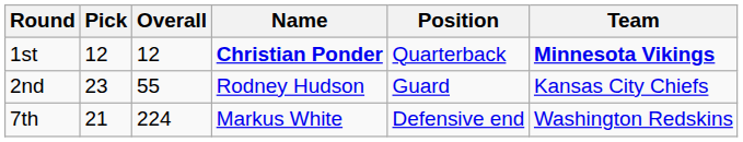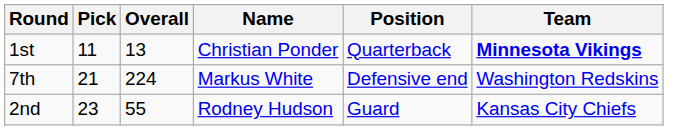1st | Pick: 12 -> 11
1st | Overall: 12 -> 13
1st | Name: bold -> normal
rows swapped: 2nd <-> 7th
